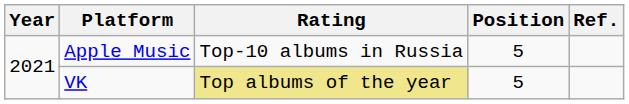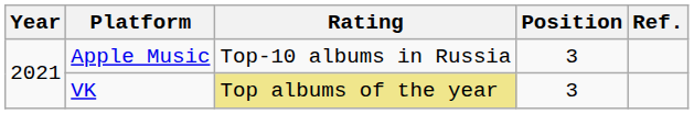Apple Music | Position: 5 -> 3
VK | Position: 5 -> 3
